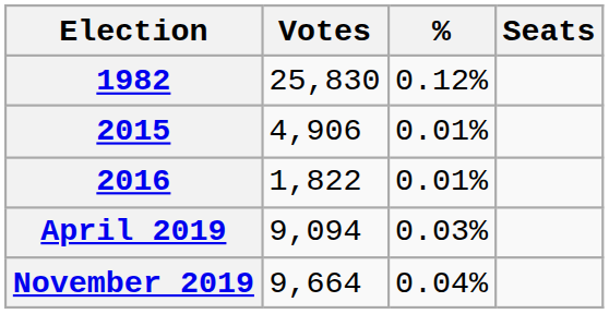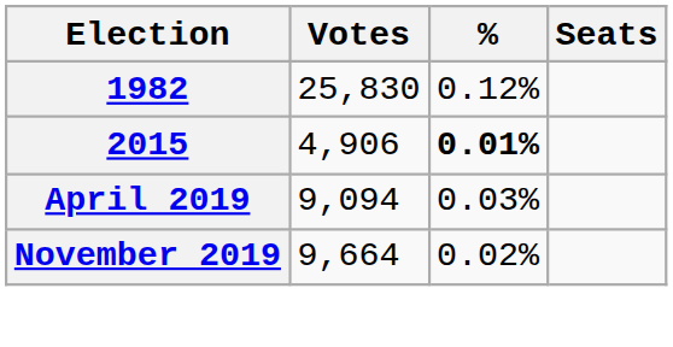2015 | %: normal -> bold
- row: 2016 | 1,822 | 0.01%
November 2019 | %: 0.04% -> 0.02%
